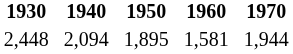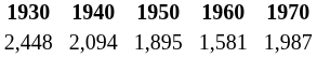2,448 | 1970: 1,944 -> 1,987
